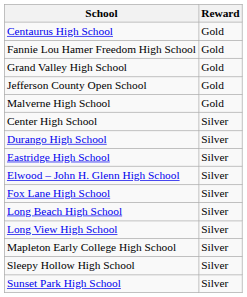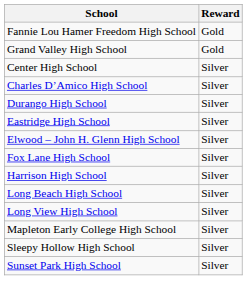- row: Centaurus High School | Gold
- row: Jefferson County Open School | Gold
- row: Malverne High School | Gold
+ row: Charles D’Amico High School | Silver
+ row: Harrison High School | Silver
